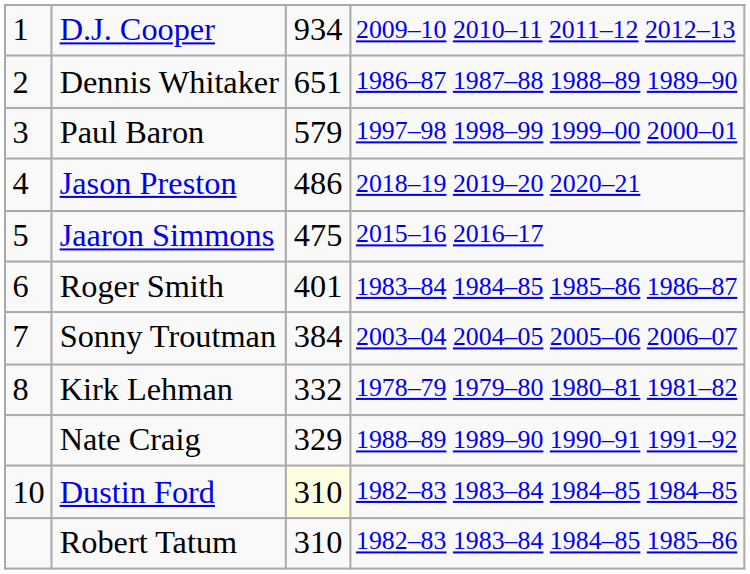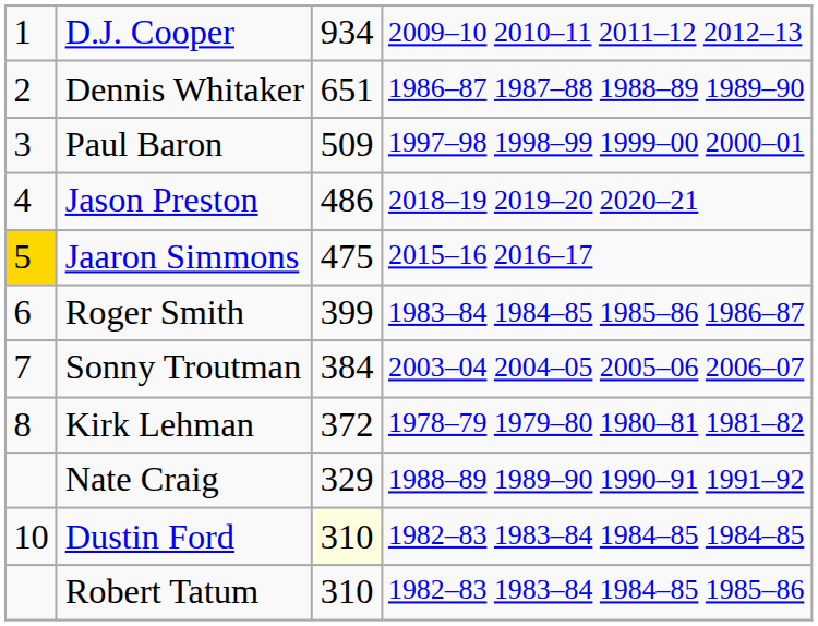Paul Baron | column 3: 579 -> 509
Jaaron Simmons | column 1: no background -> gold background
Roger Smith | column 3: 401 -> 399
Kirk Lehman | column 3: 332 -> 372
